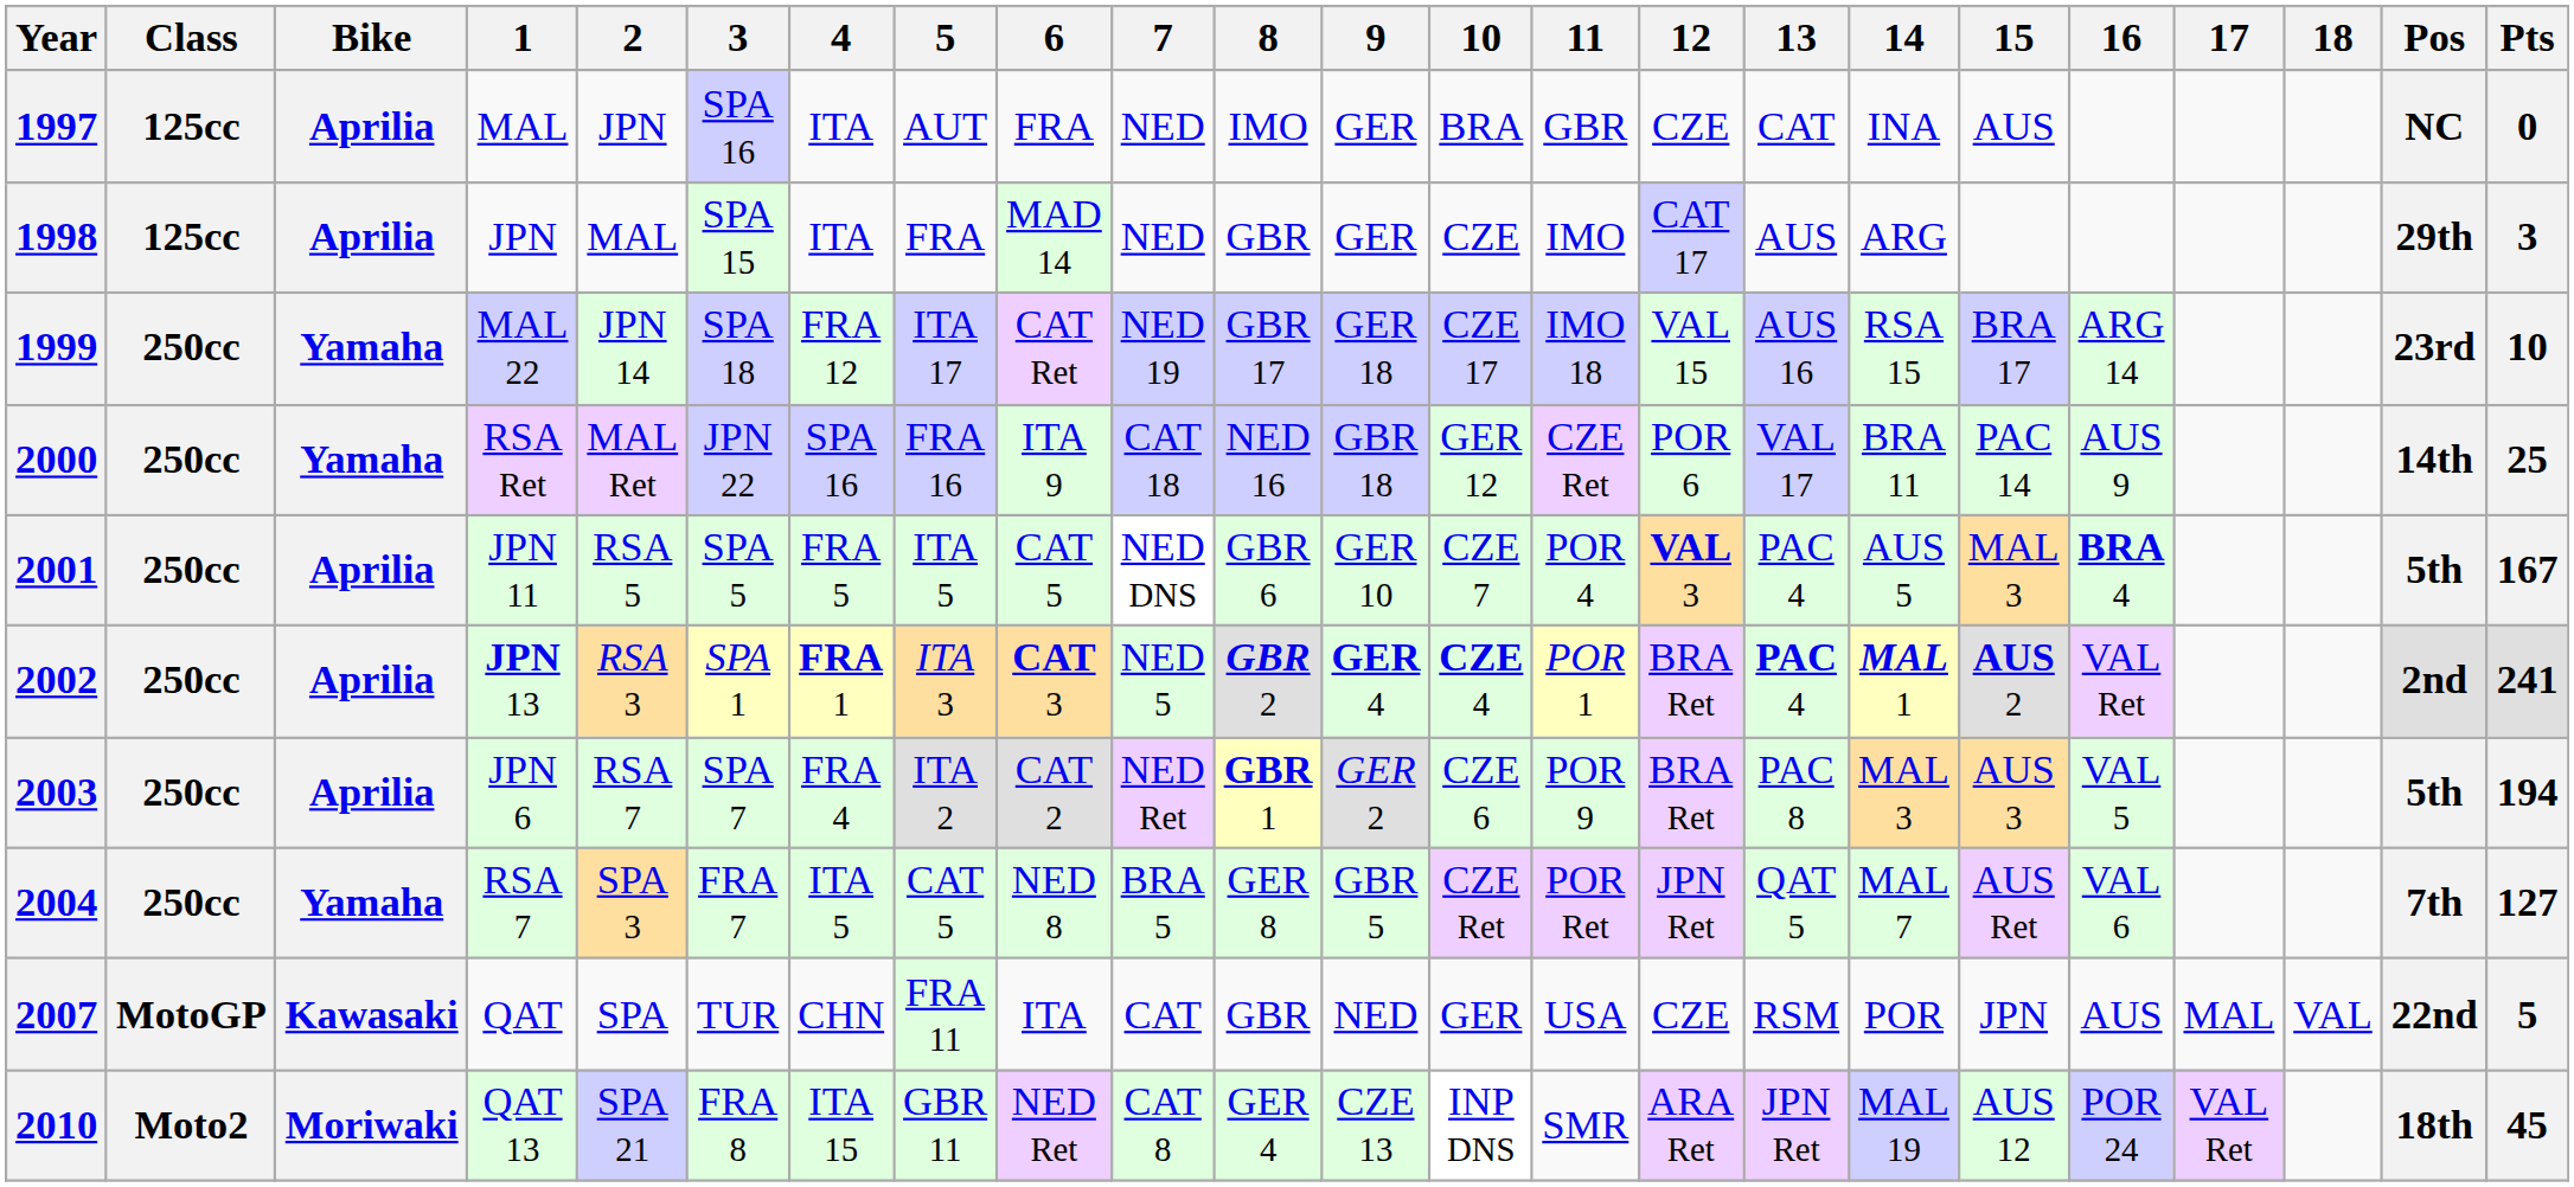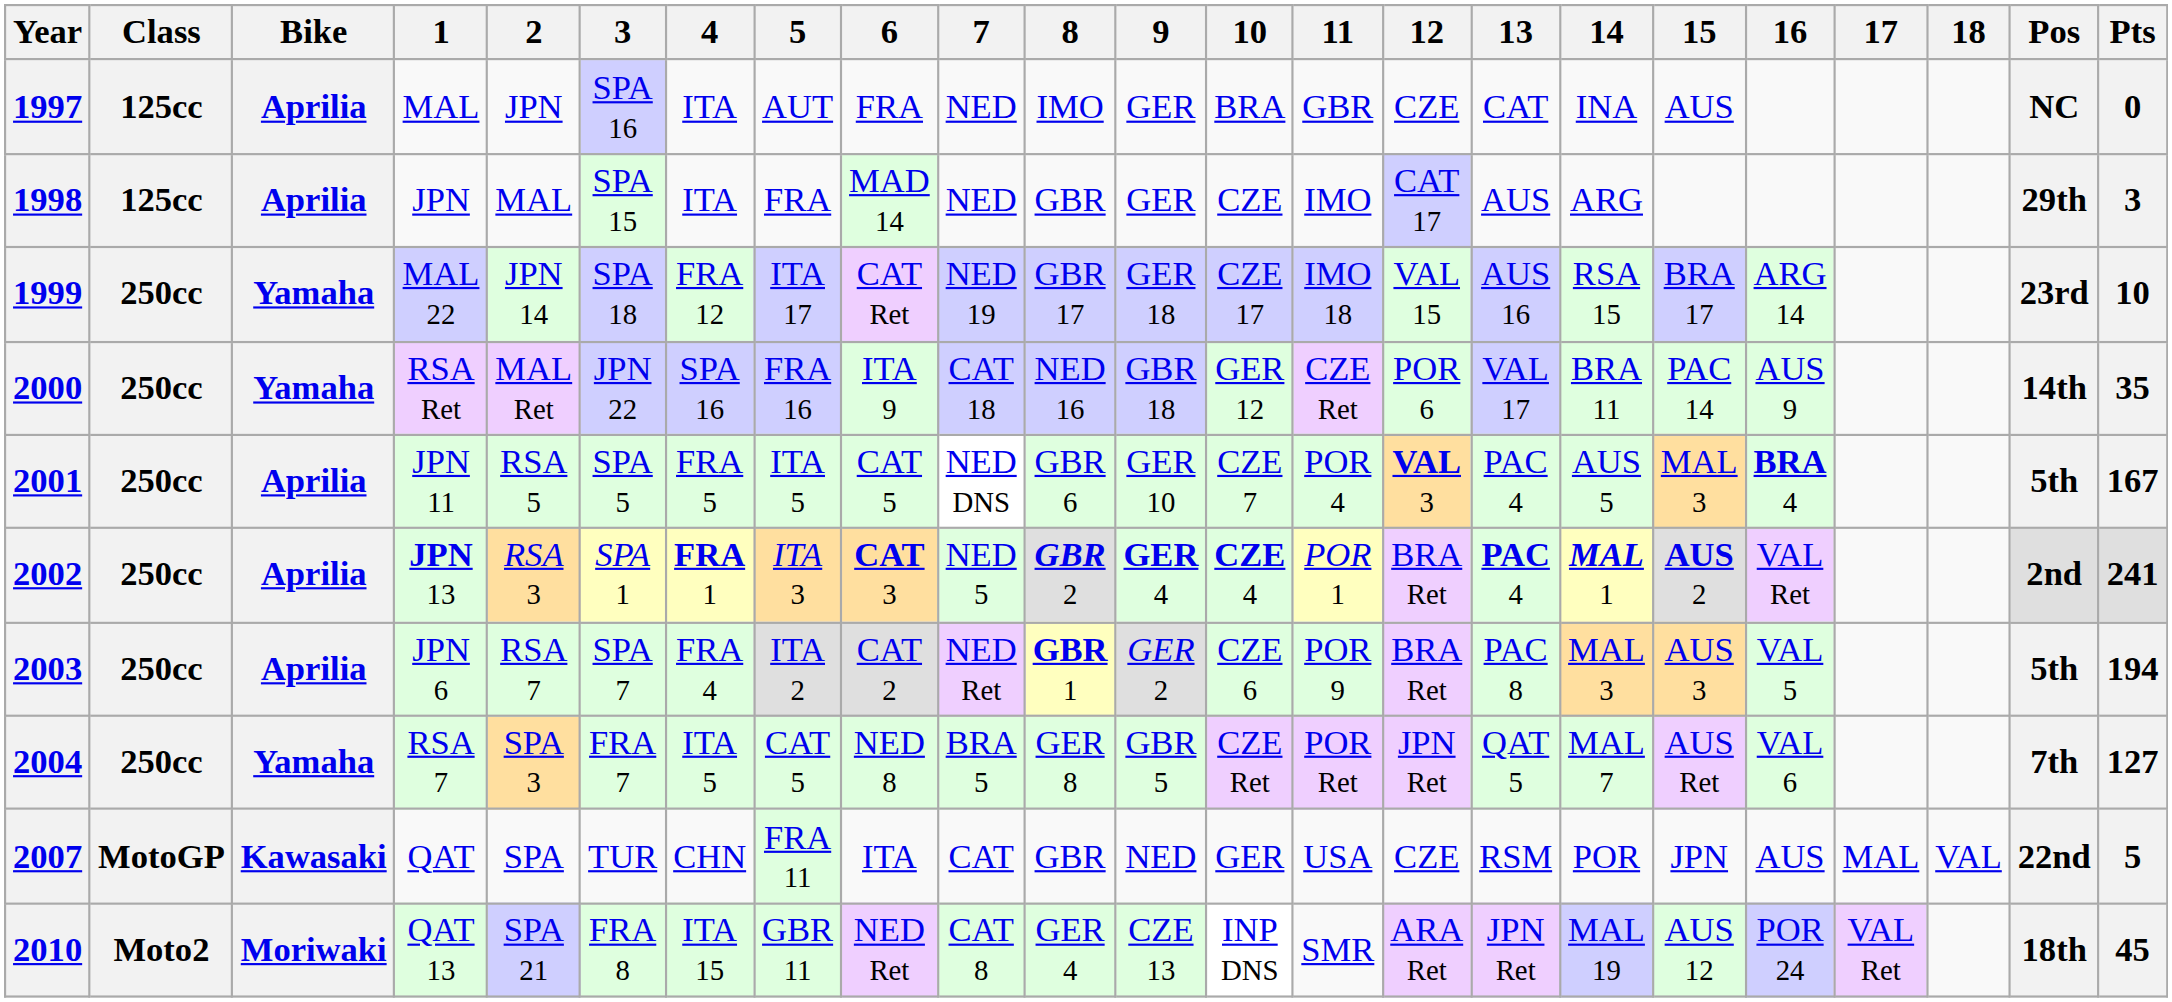2000 | Pts: 25 -> 35
